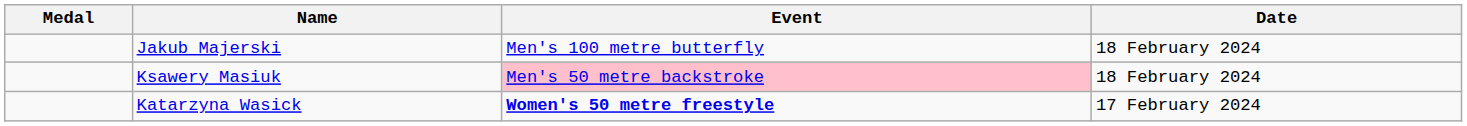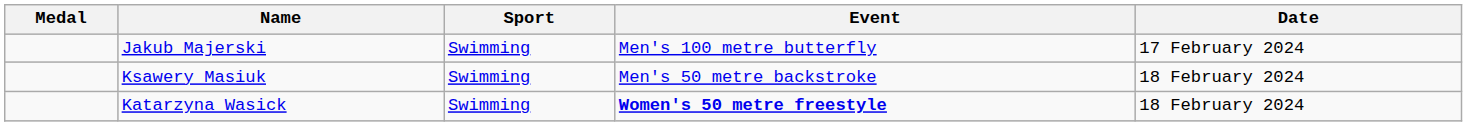+ column: Sport | Swimming | Swimming | Swimming
Jakub Majerski | Date: 18 February 2024 -> 17 February 2024
Ksawery Masiuk | Event: pink background -> no background
Katarzyna Wasick | Date: 17 February 2024 -> 18 February 2024
